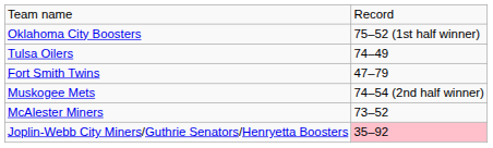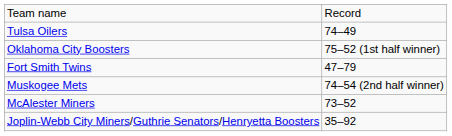rows swapped: Tulsa Oilers <-> Oklahoma City Boosters
Joplin-Webb City Miners/Guthrie Senators/Henryetta Boosters | column 2: pink background -> no background
